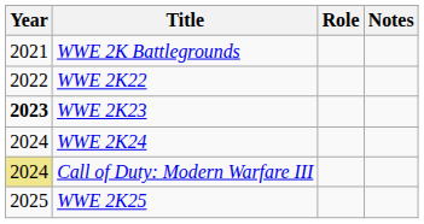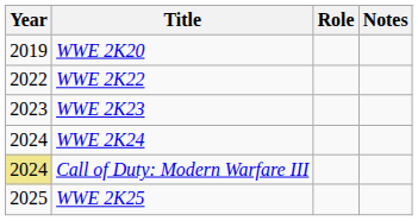+ row: 2019 | WWE 2K20
- row: 2021 | WWE 2K Battlegrounds
WWE 2K23 | Year: bold -> normal
